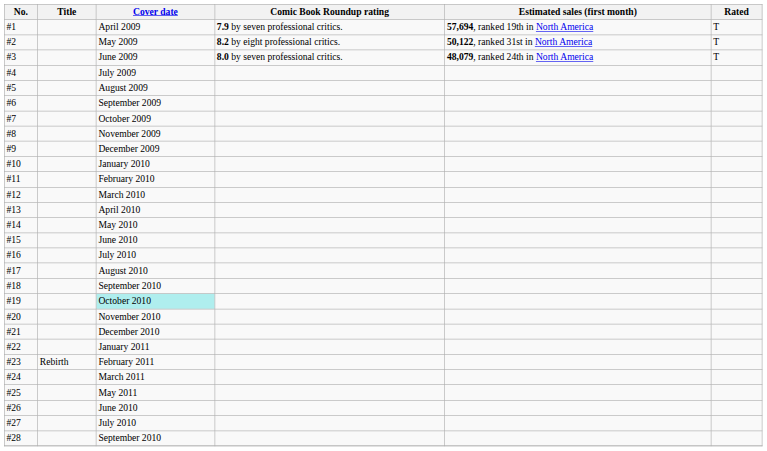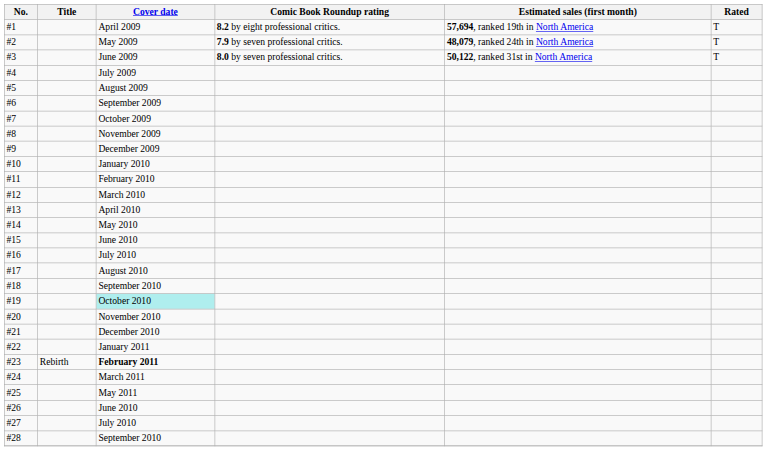#1 | Comic Book Roundup rating: 7.9 by seven professional critics. -> 8.2 by eight professional critics.
#2 | Comic Book Roundup rating: 8.2 by eight professional critics. -> 7.9 by seven professional critics.
#2 | Estimated sales (first month): 50,122, ranked 31st in North America -> 48,079, ranked 24th in North America
#3 | Estimated sales (first month): 48,079, ranked 24th in North America -> 50,122, ranked 31st in North America
#23 | Cover date: normal -> bold
